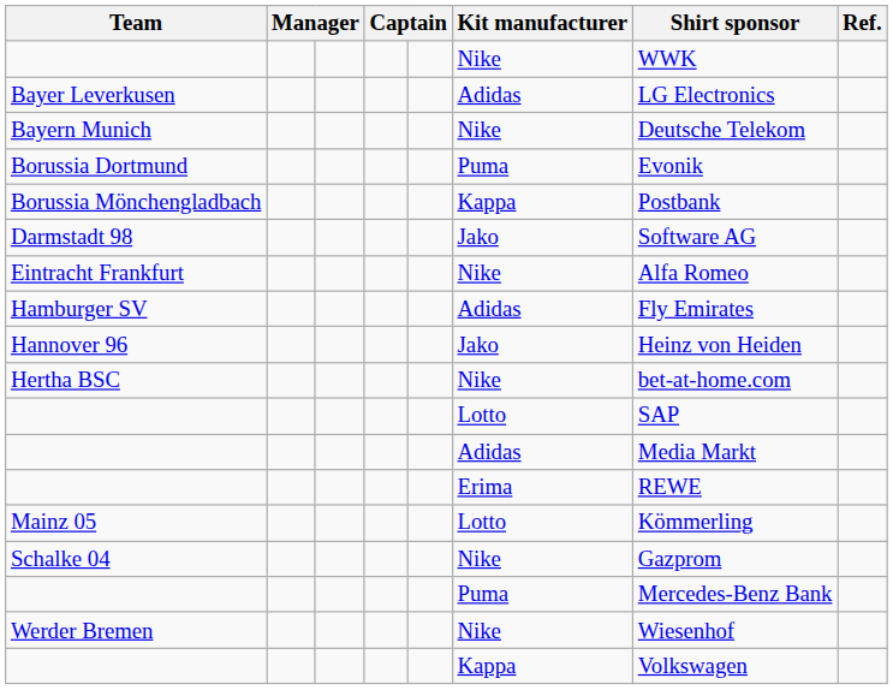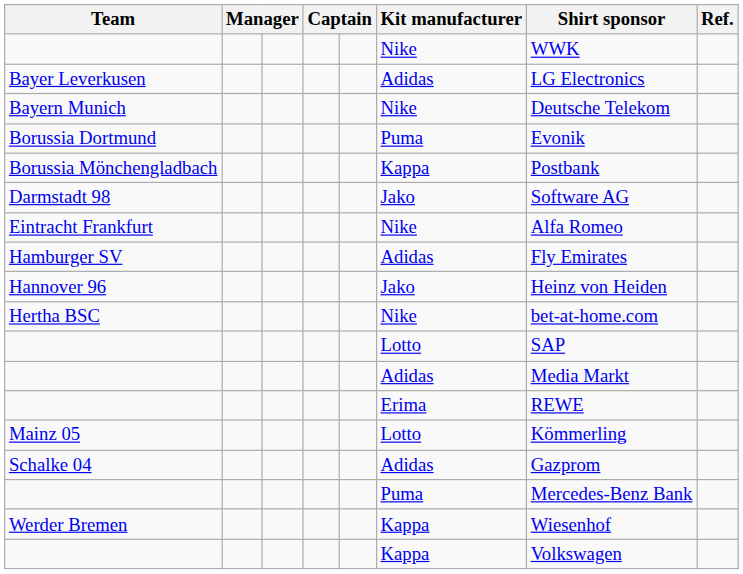Schalke 04 | Kit manufacturer: Nike -> Adidas
Werder Bremen | Kit manufacturer: Nike -> Kappa
